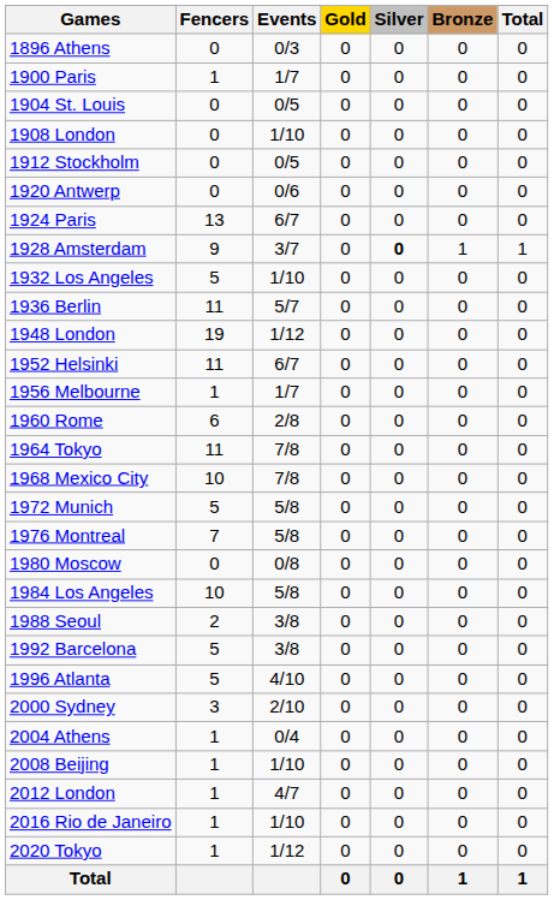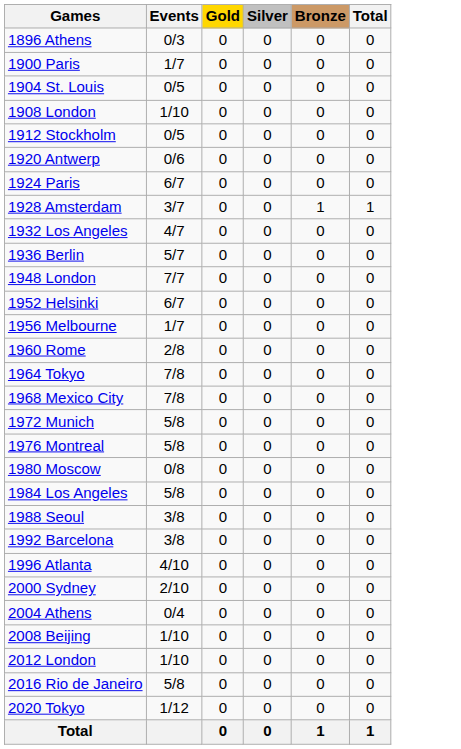- column: Fencers | 0 | 1 | 0 | 0 | 0 | 0 | 13 | 9 | 5 | 11 | 19 | 11 | 1 | 6 | 11 | 10 | 5 | 7 | 0 | 10 | 2 | 5 | 5 | 3 | 1 | 1 | 1 | 1 | 1
1928 Amsterdam | Silver: bold -> normal
1932 Los Angeles | Events: 1/10 -> 4/7
1948 London | Events: 1/12 -> 7/7
2012 London | Events: 4/7 -> 1/10
2016 Rio de Janeiro | Events: 1/10 -> 5/8
